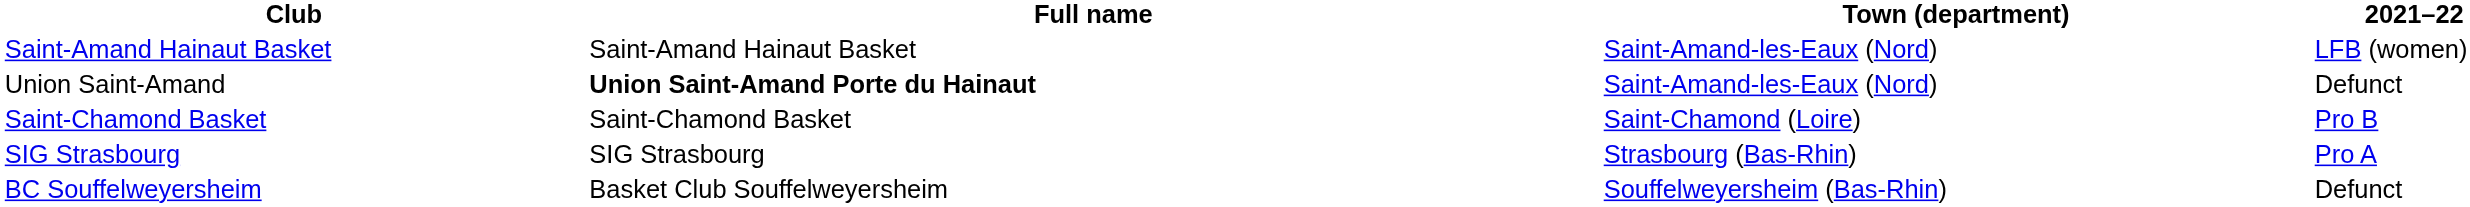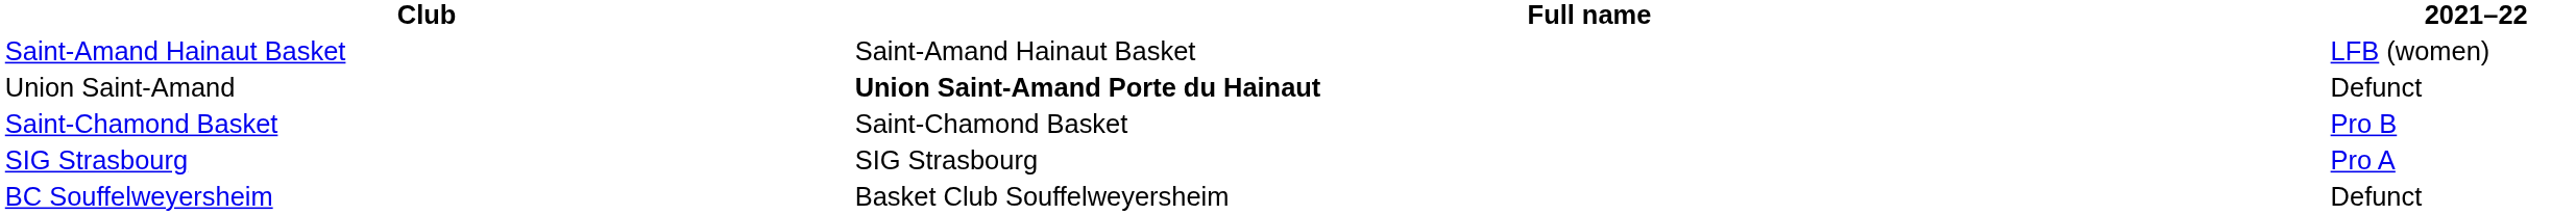- column: Town (department) | Saint-Amand-les-Eaux (Nord) | Saint-Amand-les-Eaux (Nord) | Saint-Chamond (Loire) | Strasbourg (Bas-Rhin) | Souffelweyersheim (Bas-Rhin)
